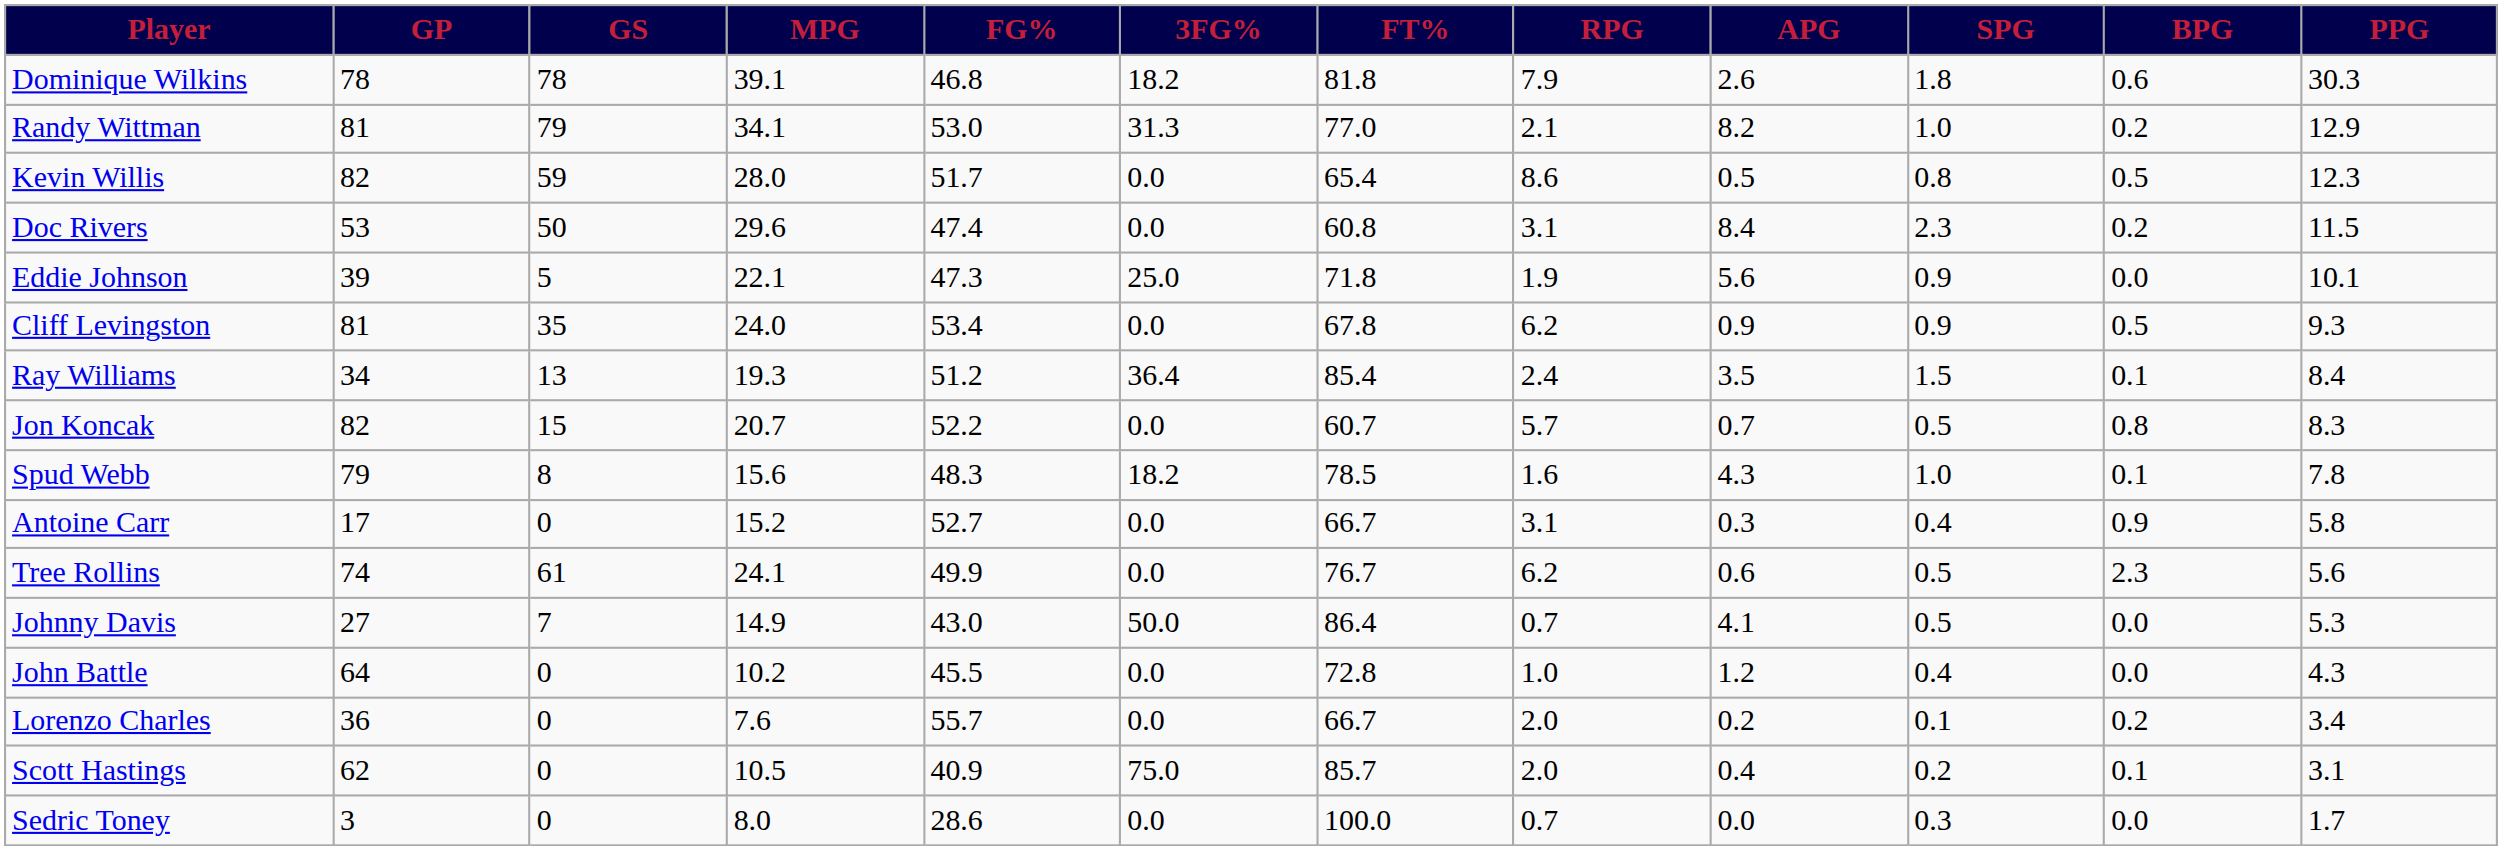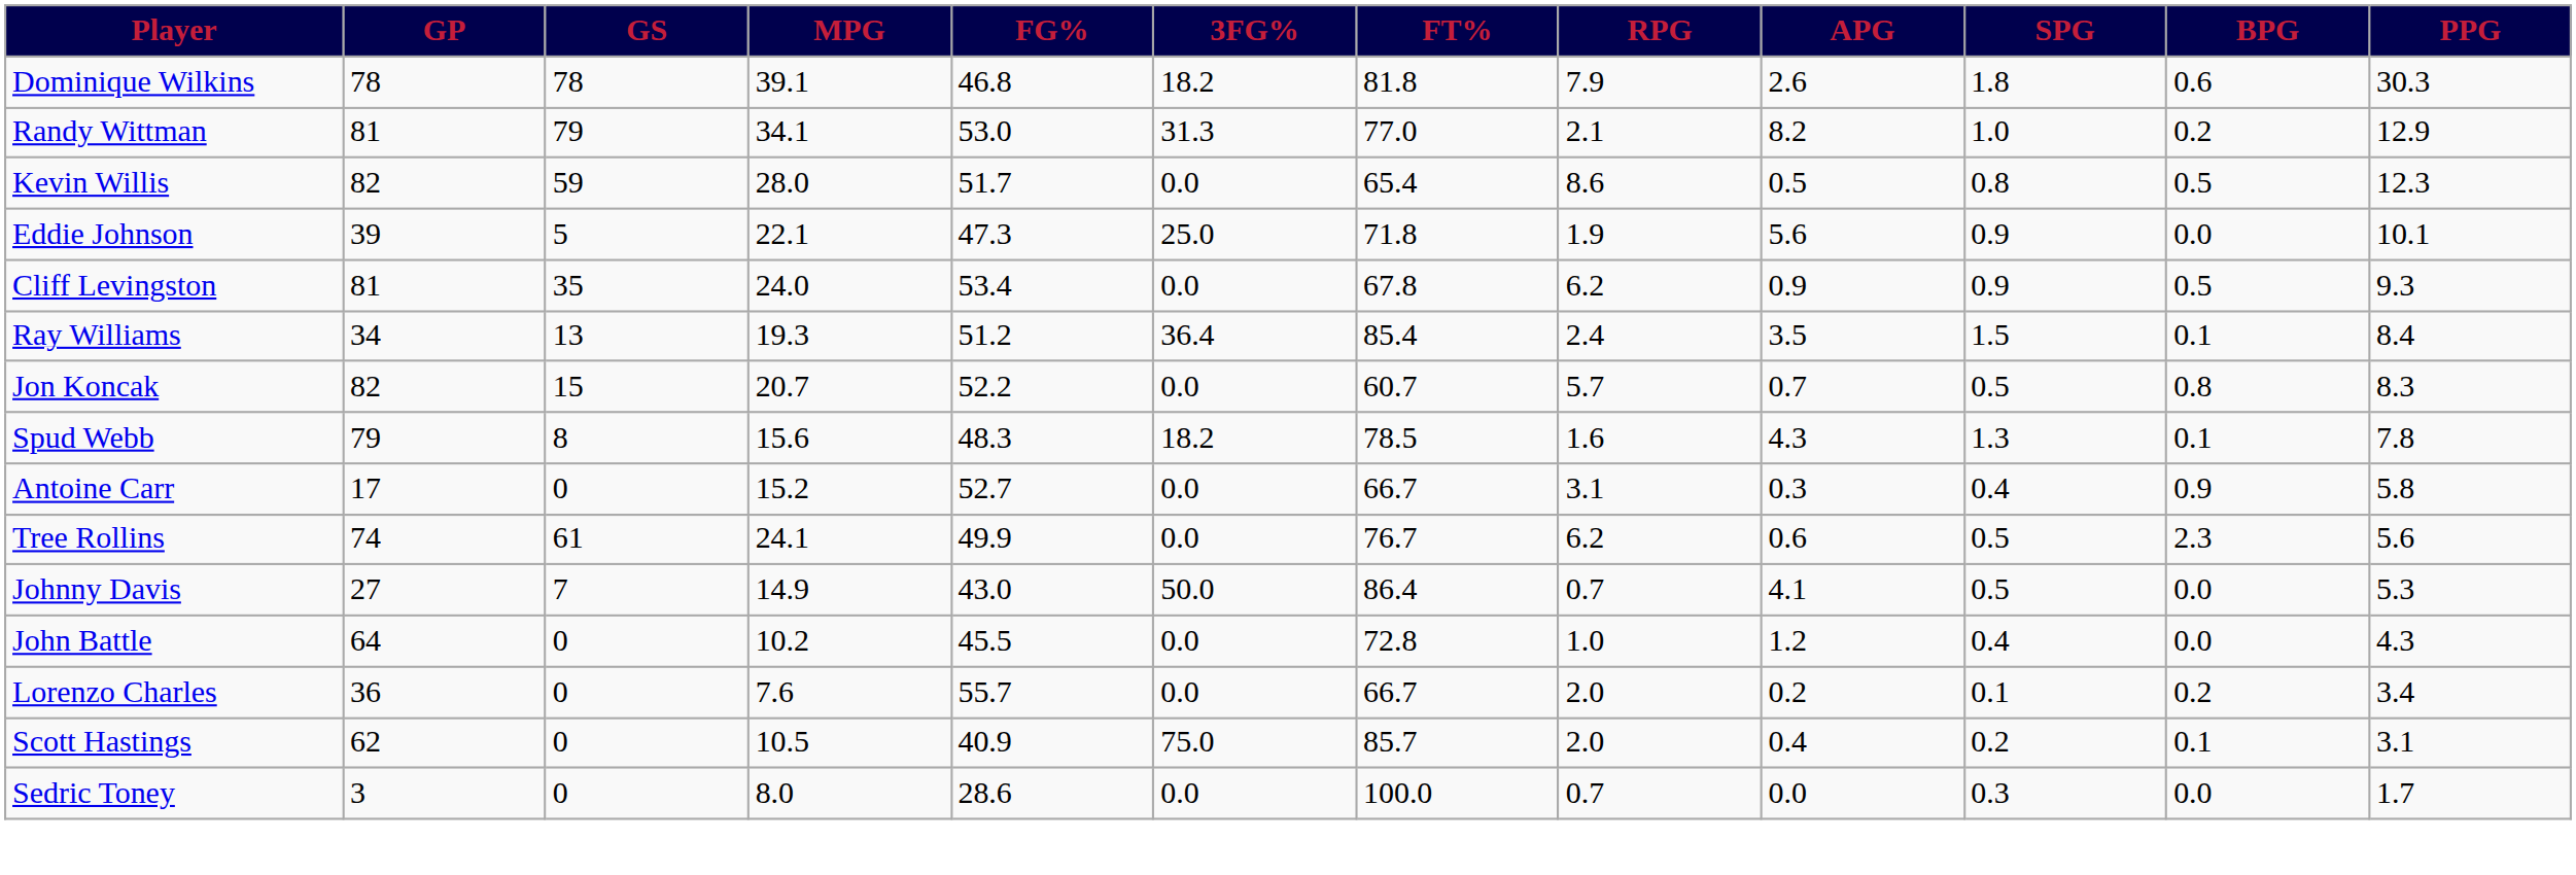- row: Doc Rivers | 53 | 50 | 29.6 | 47.4 | 0.0 | 60.8 | 3.1 | 8.4 | 2.3 | 0.2 | 11.5
Spud Webb | SPG: 1.0 -> 1.3
